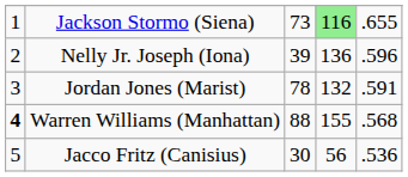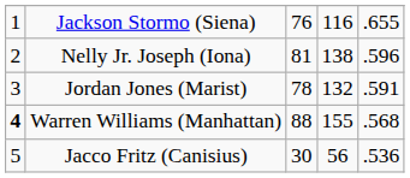Jackson Stormo (Siena) | column 3: 73 -> 76
Jackson Stormo (Siena) | column 4: lightgreen background -> no background
Nelly Jr. Joseph (Iona) | column 3: 39 -> 81
Nelly Jr. Joseph (Iona) | column 4: 136 -> 138
